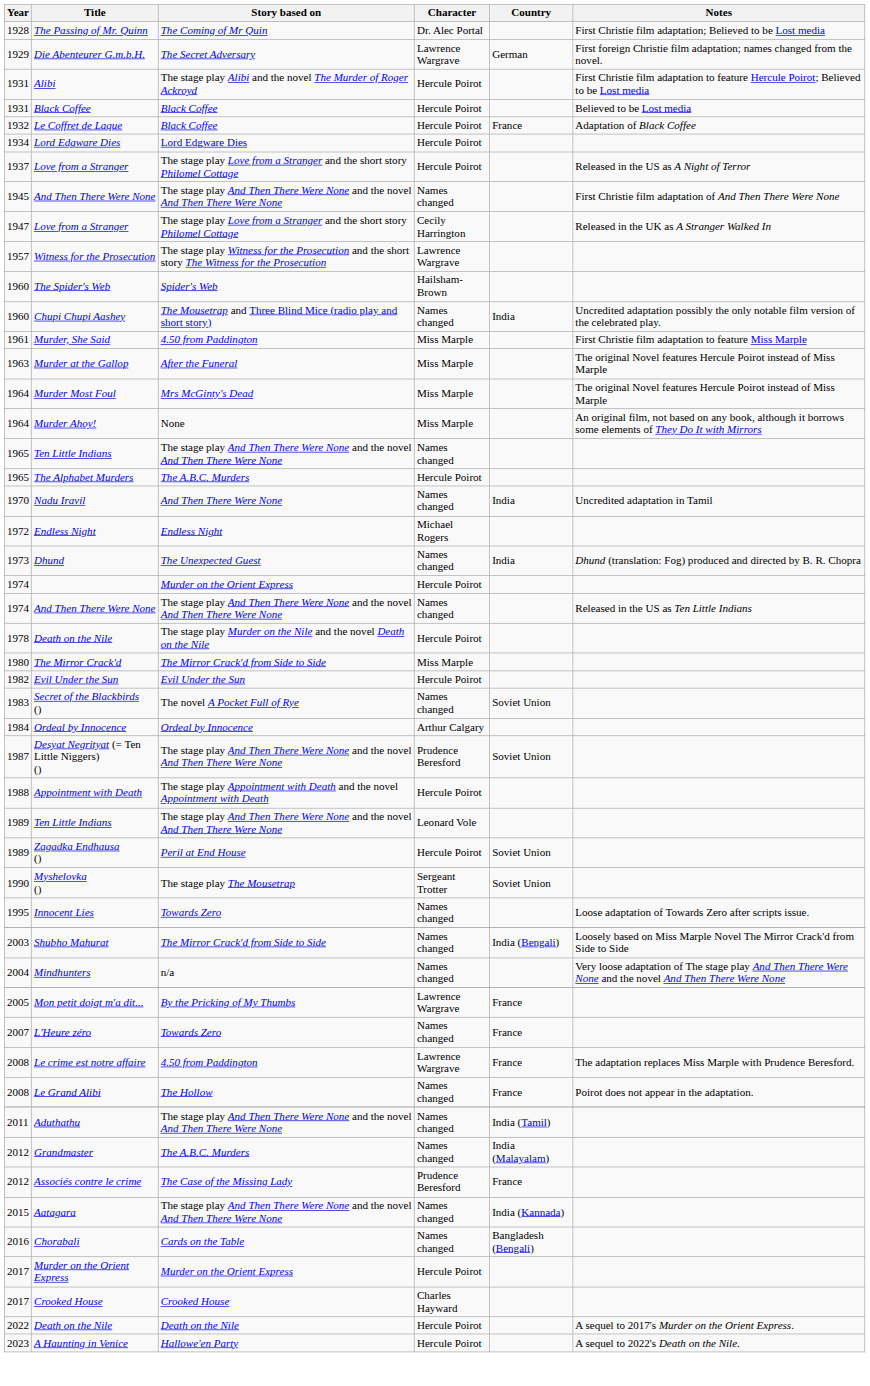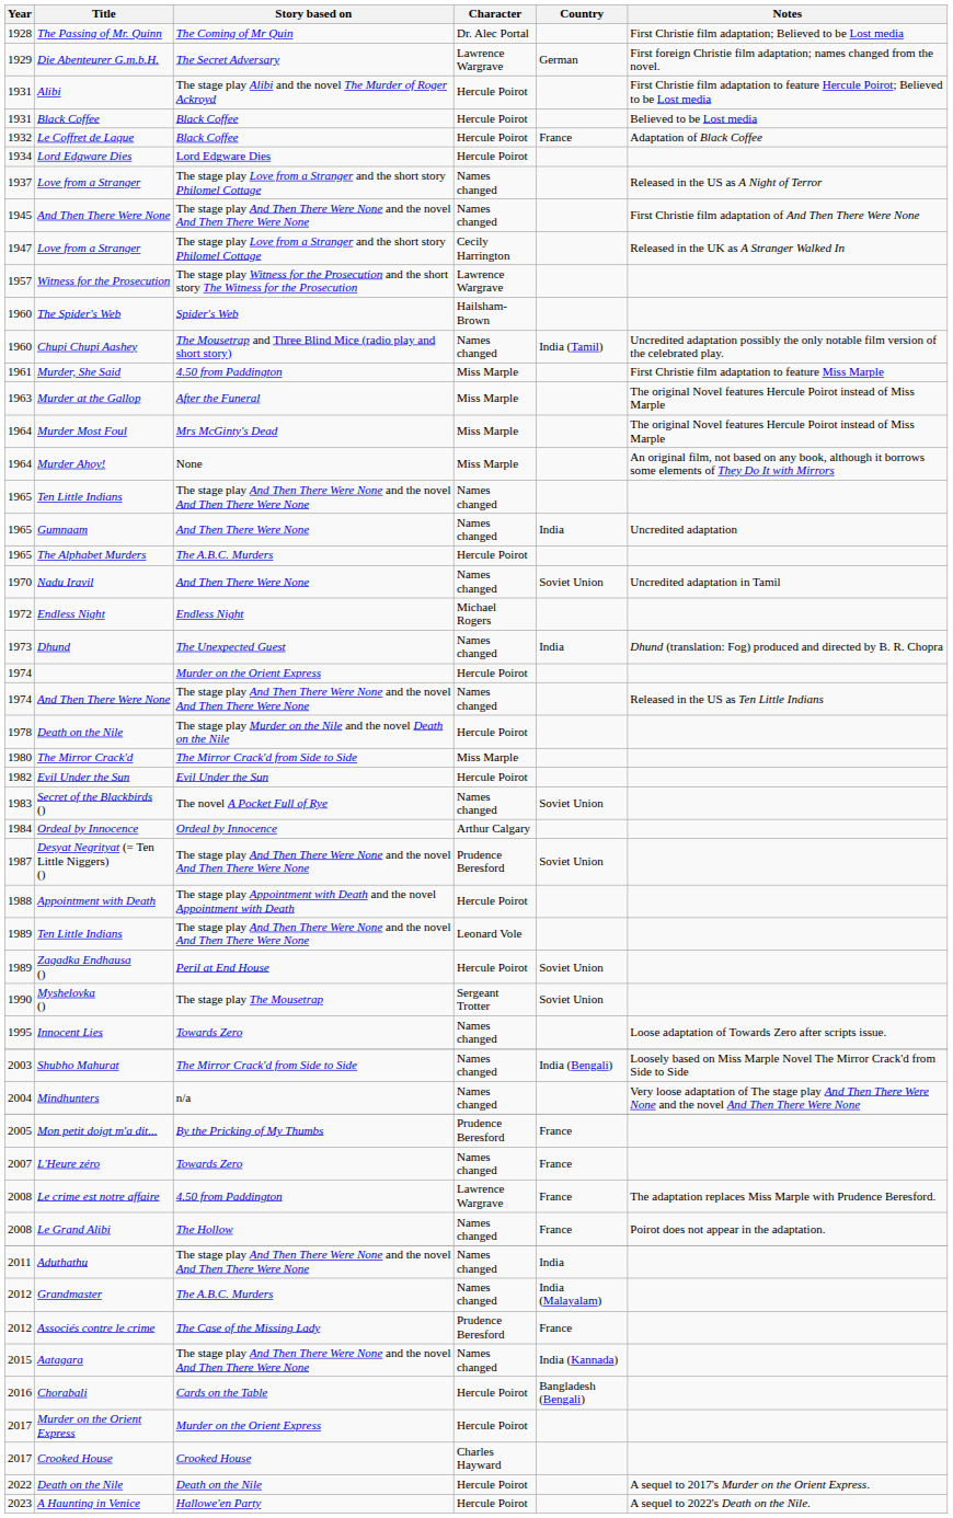1937 / Love from a Stranger | Character: Hercule Poirot -> Names changed
Chupi Chupi Aashey | Country: India -> India (Tamil)
+ row: 1965 | Gumnaam | And Then There Were None | Names changed | India | Uncredited adaptation
Nadu Iravil | Country: India -> Soviet Union
Mon petit doigt m'a dit... | Character: Lawrence Wargrave -> Prudence Beresford
Aduthathu | Country: India (Tamil) -> India
Chorabali | Character: Names changed -> Hercule Poirot
